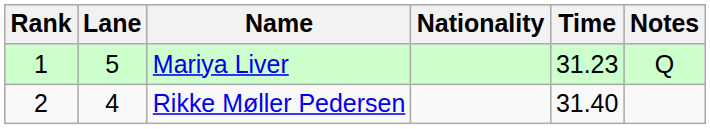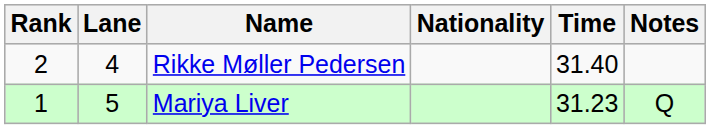rows swapped: Mariya Liver <-> Rikke Møller Pedersen
